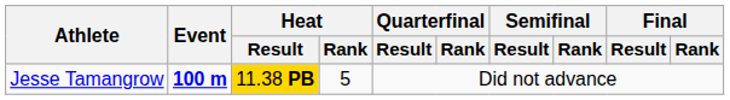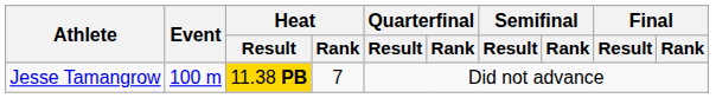Jesse Tamangrow | Event: bold -> normal
Jesse Tamangrow | Heat / Rank: 5 -> 7
